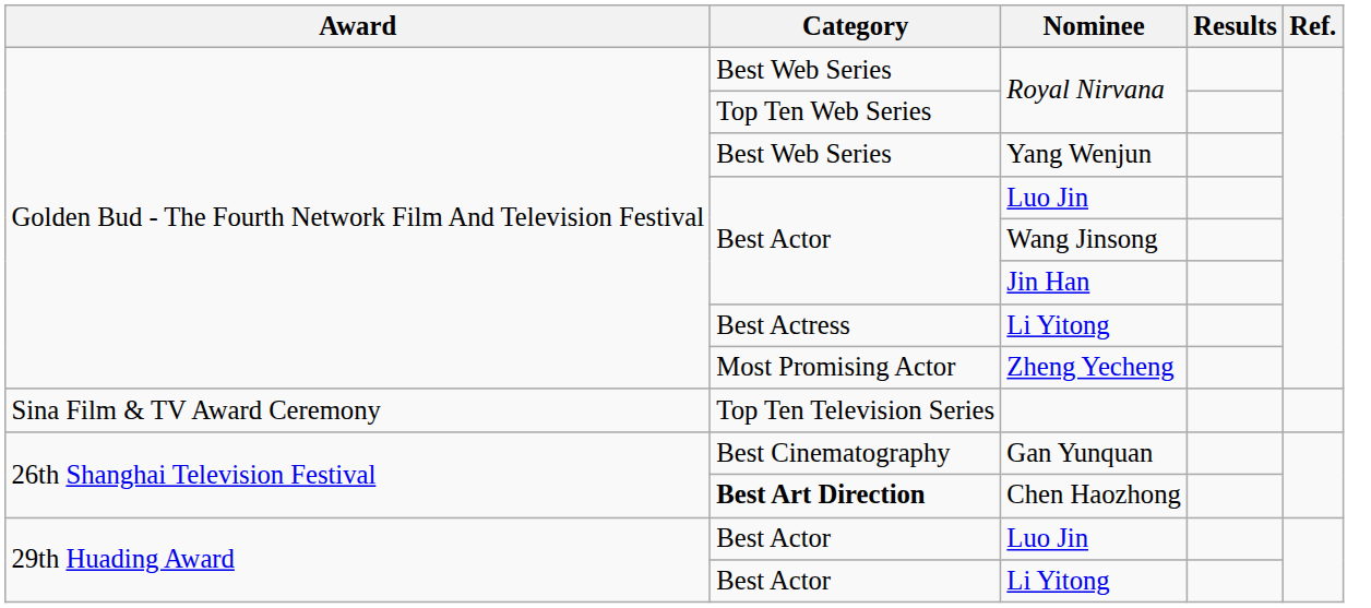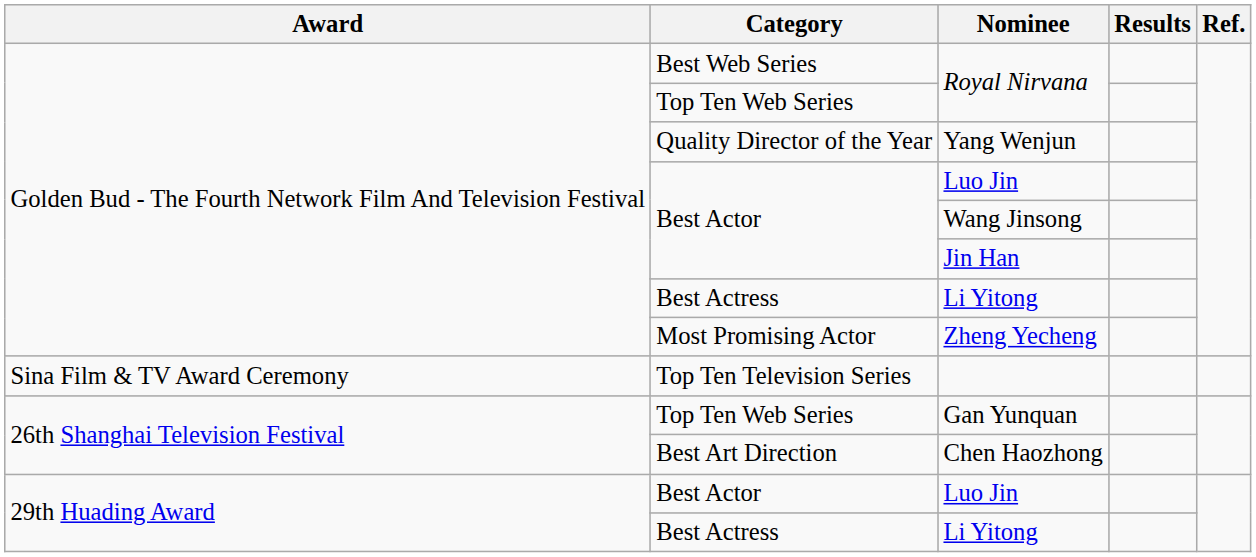Yang Wenjun | Category: Best Web Series -> Quality Director of the Year
Gan Yunquan | Category: Best Cinematography -> Top Ten Web Series
Chen Haozhong | Category: bold -> normal
29th Huading Award / Li Yitong | Category: Best Actor -> Best Actress
